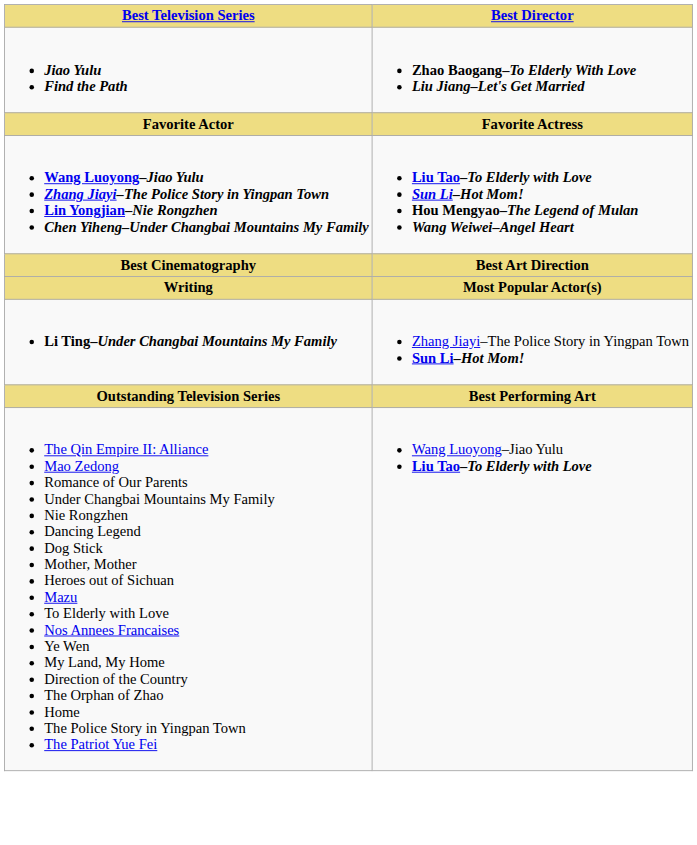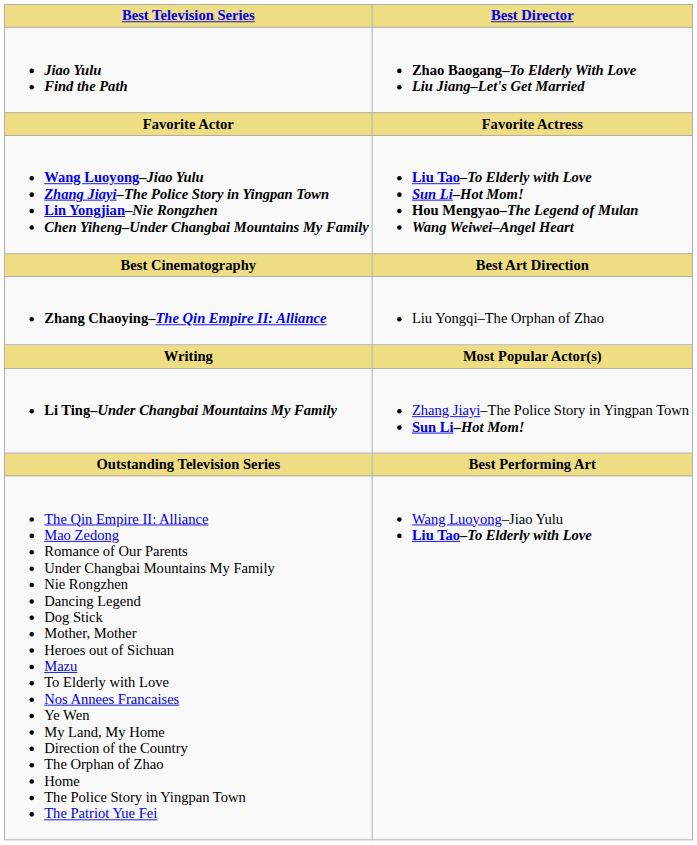+ row: Zhang Chaoying–The Qin Empire II: Alliance | Liu Yongqi–The Orphan of Zhao
